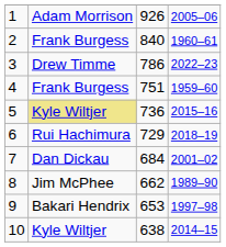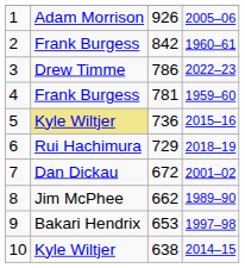2 | column 3: 840 -> 842
4 | column 3: 751 -> 781
7 | column 3: 684 -> 672
